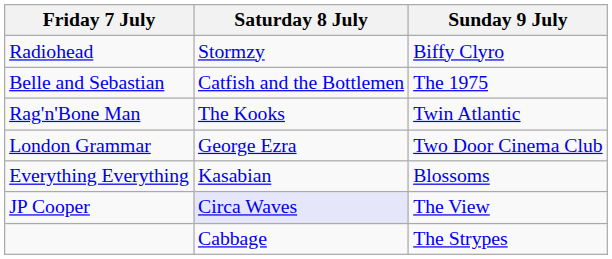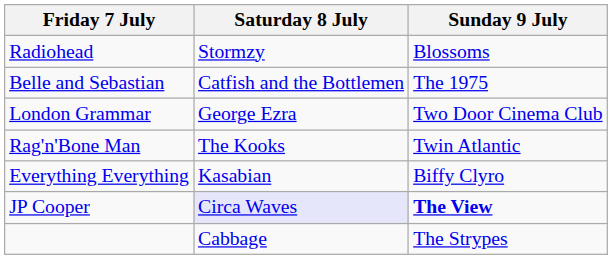Radiohead | Sunday 9 July: Biffy Clyro -> Blossoms
rows swapped: London Grammar <-> Rag'n'Bone Man
Everything Everything | Sunday 9 July: Blossoms -> Biffy Clyro
JP Cooper | Sunday 9 July: normal -> bold
